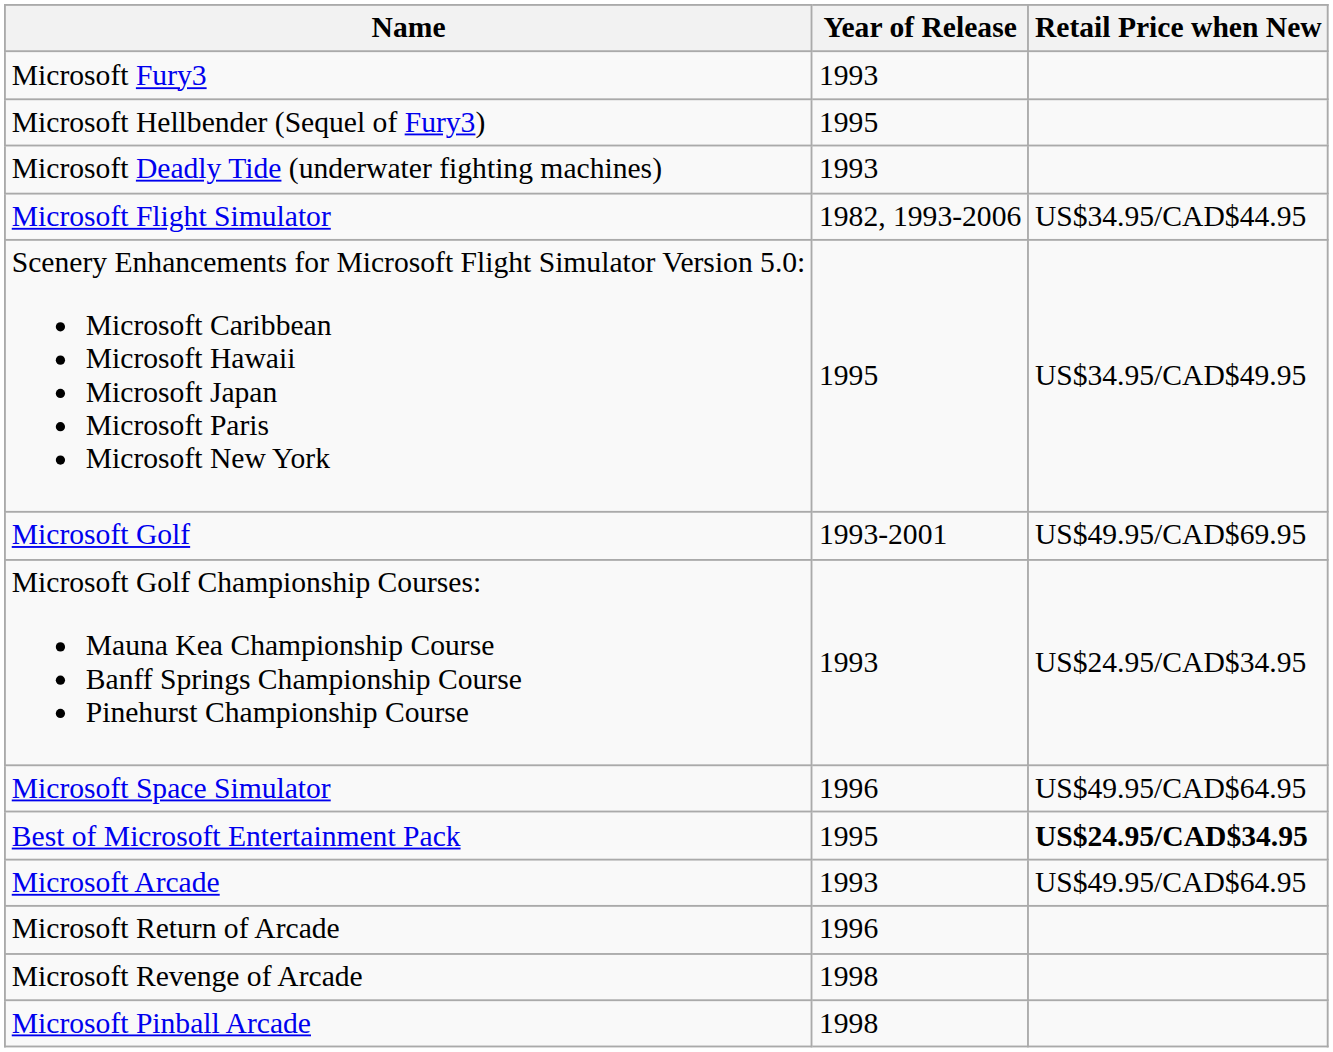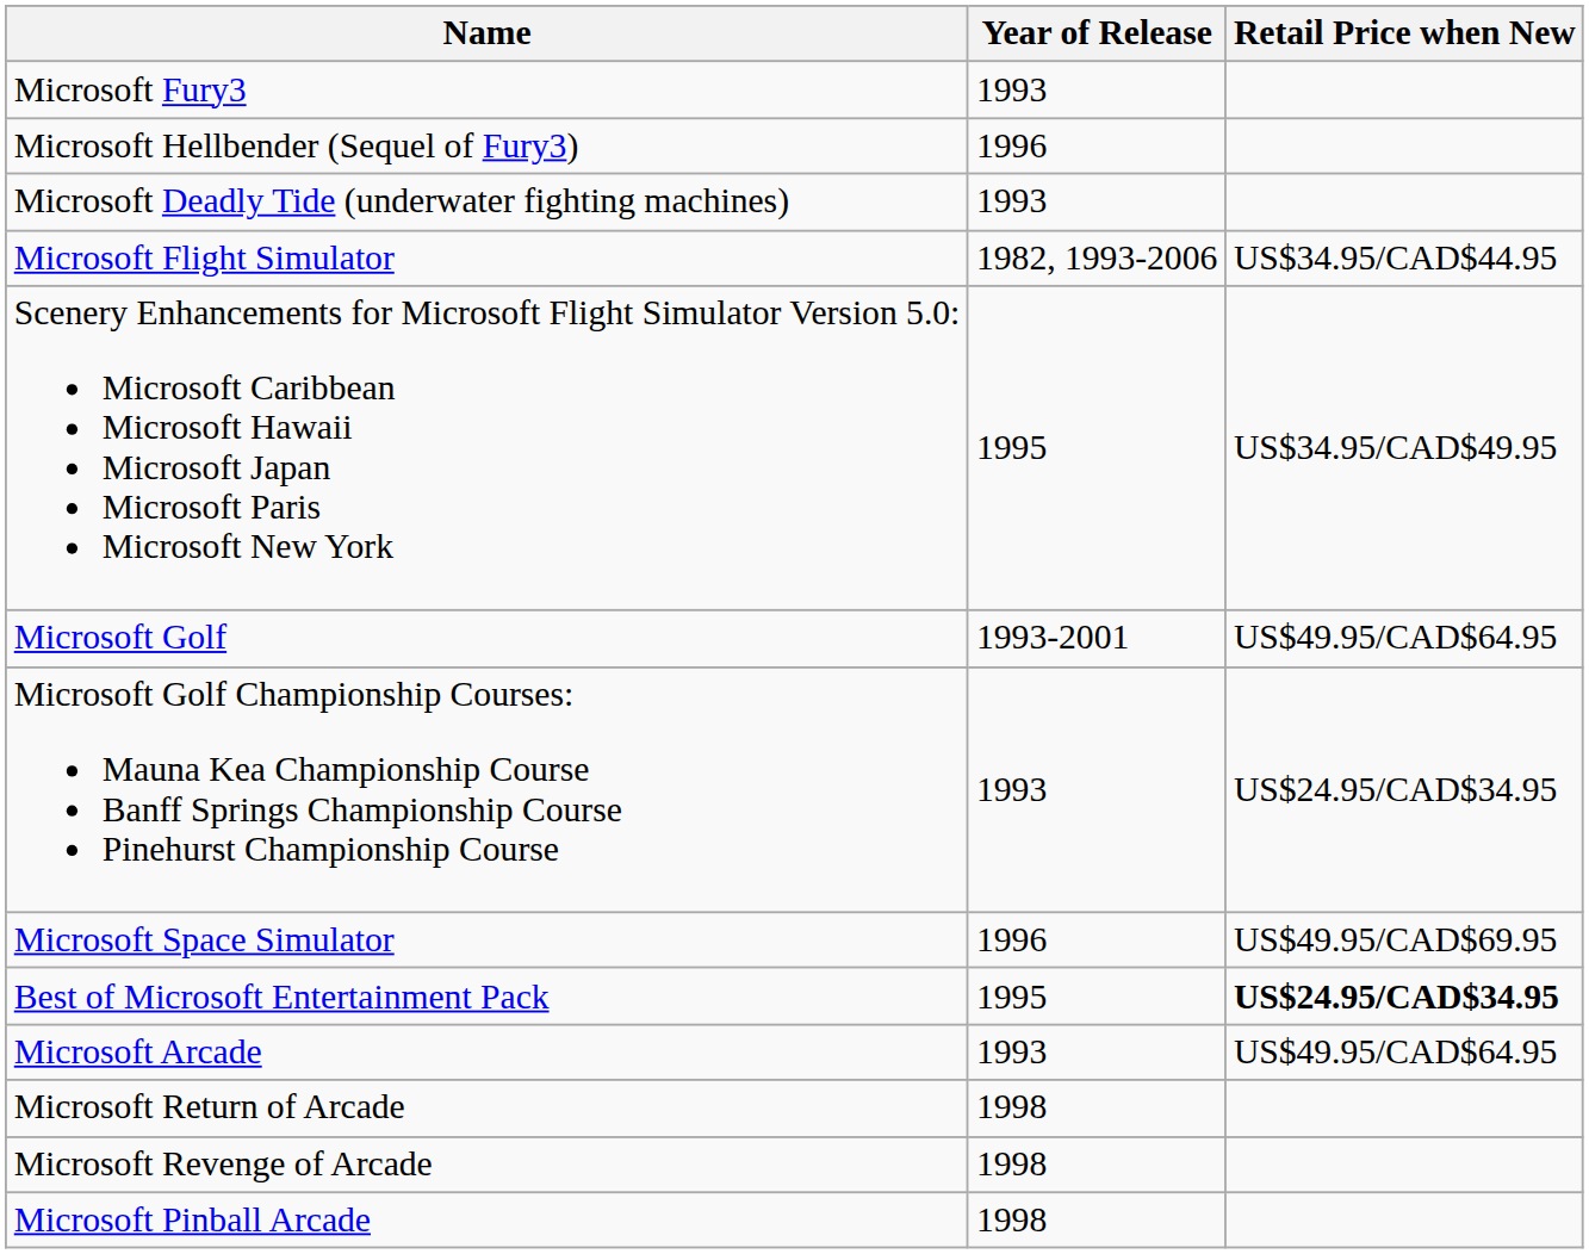Microsoft Hellbender (Sequel of Fury3) | Year of Release: 1995 -> 1996
Microsoft Golf | Retail Price when New: US$49.95/CAD$69.95 -> US$49.95/CAD$64.95
Microsoft Space Simulator | Retail Price when New: US$49.95/CAD$64.95 -> US$49.95/CAD$69.95
Microsoft Return of Arcade | Year of Release: 1996 -> 1998
